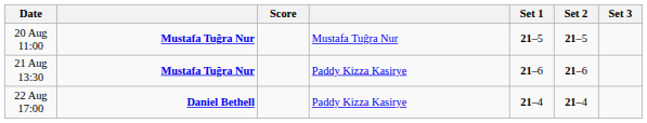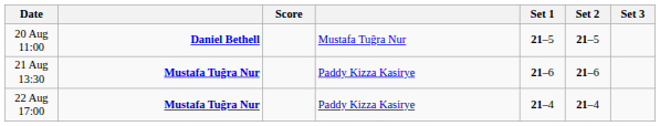20 Aug 11:00 | column 2: Mustafa Tuğra Nur -> Daniel Bethell
22 Aug 17:00 | column 2: Daniel Bethell -> Mustafa Tuğra Nur
